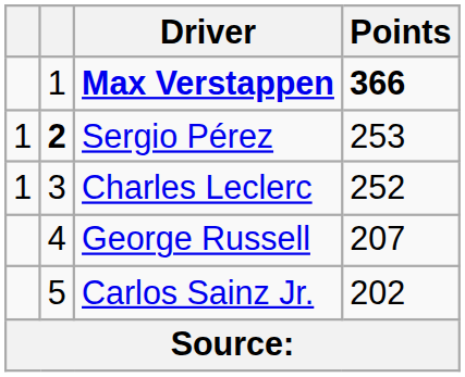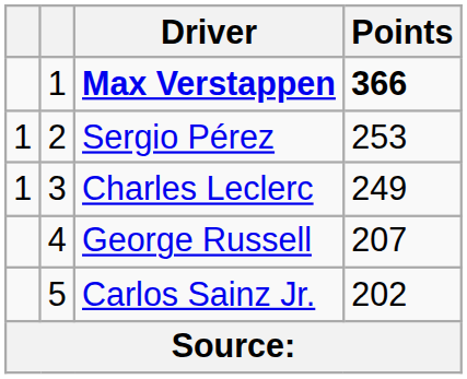Sergio Pérez | column 2: bold -> normal
Charles Leclerc | Points: 252 -> 249
